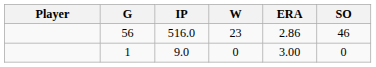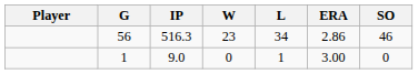+ column: L | 34 | 1
56 | IP: 516.0 -> 516.3
